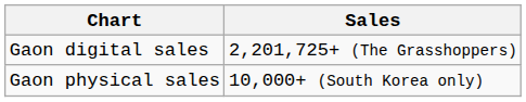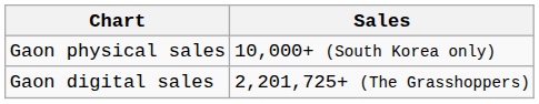rows swapped: Gaon physical sales <-> Gaon digital sales
